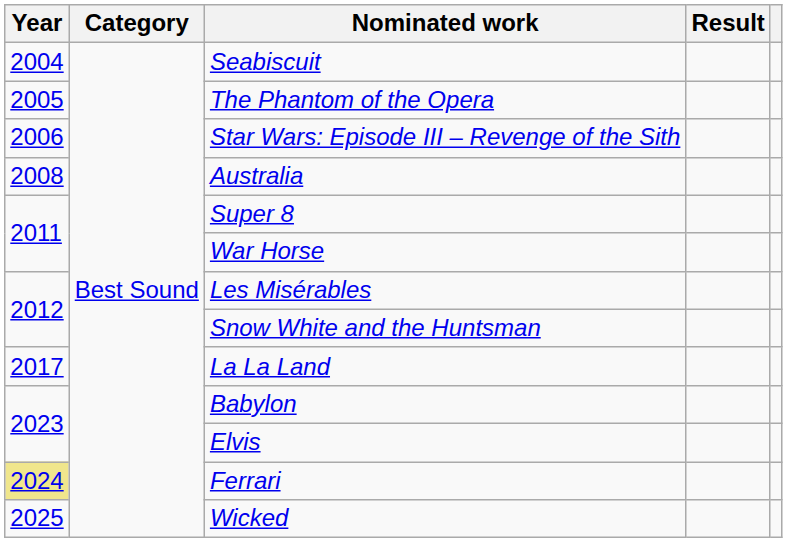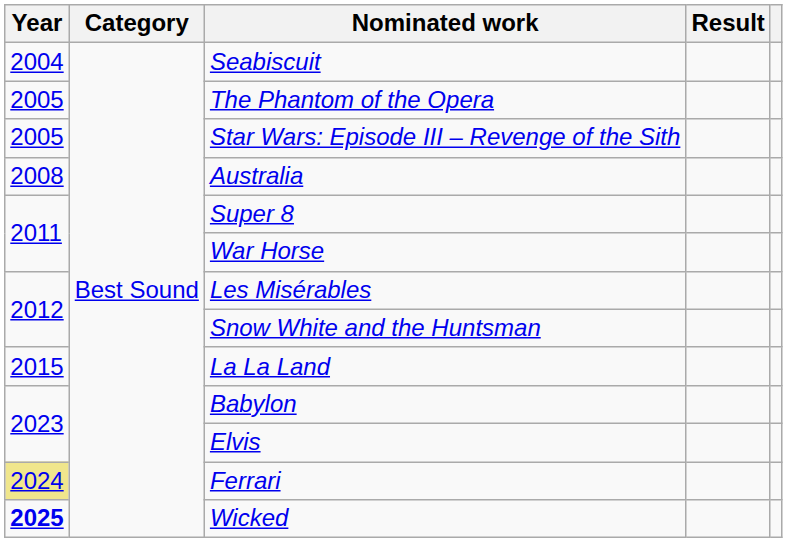Star Wars: Episode III – Revenge of the Sith | Year: 2006 -> 2005
La La Land | Year: 2017 -> 2015
Wicked | Year: normal -> bold
